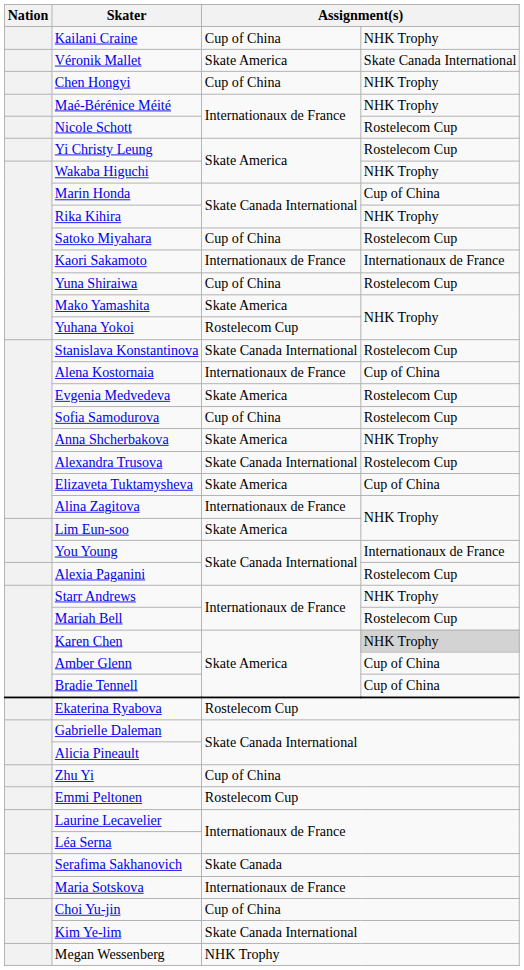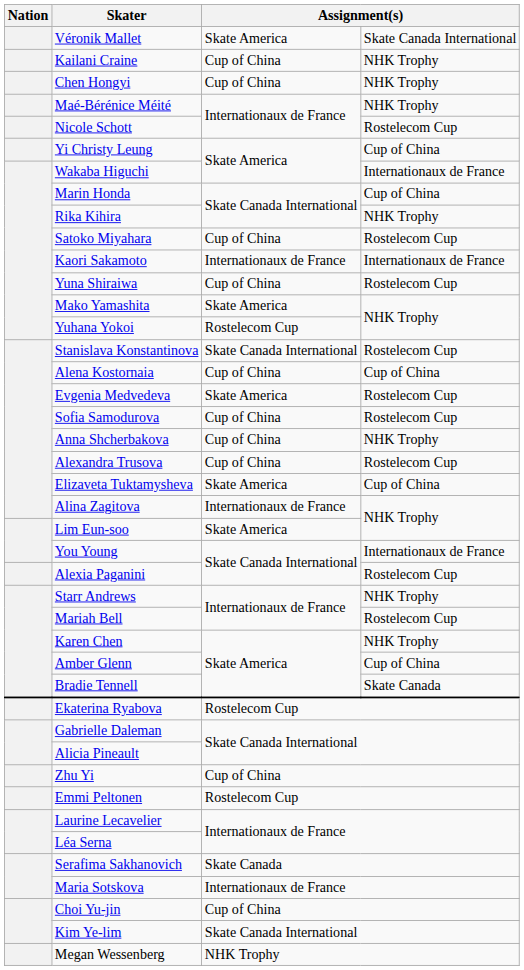rows swapped: Kailani Craine <-> Véronik Mallet
Yi Christy Leung | column 4: Rostelecom Cup -> Cup of China
Wakaba Higuchi | column 4: NHK Trophy -> Internationaux de France
Alena Kostornaia | column 3: Internationaux de France -> Cup of China
Anna Shcherbakova | column 3: Skate America -> Cup of China
Alexandra Trusova | column 3: Skate Canada International -> Cup of China
Karen Chen | column 4: lightgrey background -> no background
Bradie Tennell | column 4: Cup of China -> Skate Canada
